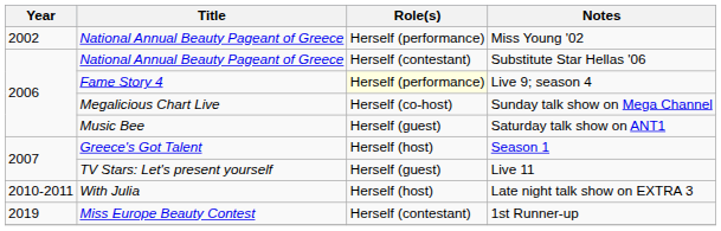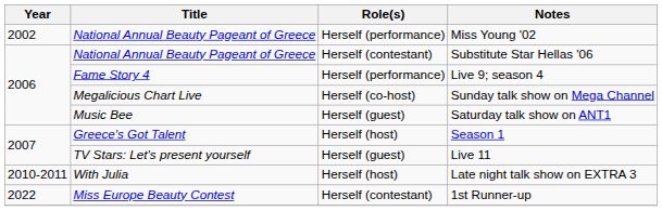Live 9; season 4 | Role(s): lightyellow background -> no background
1st Runner-up | Year: 2019 -> 2022
